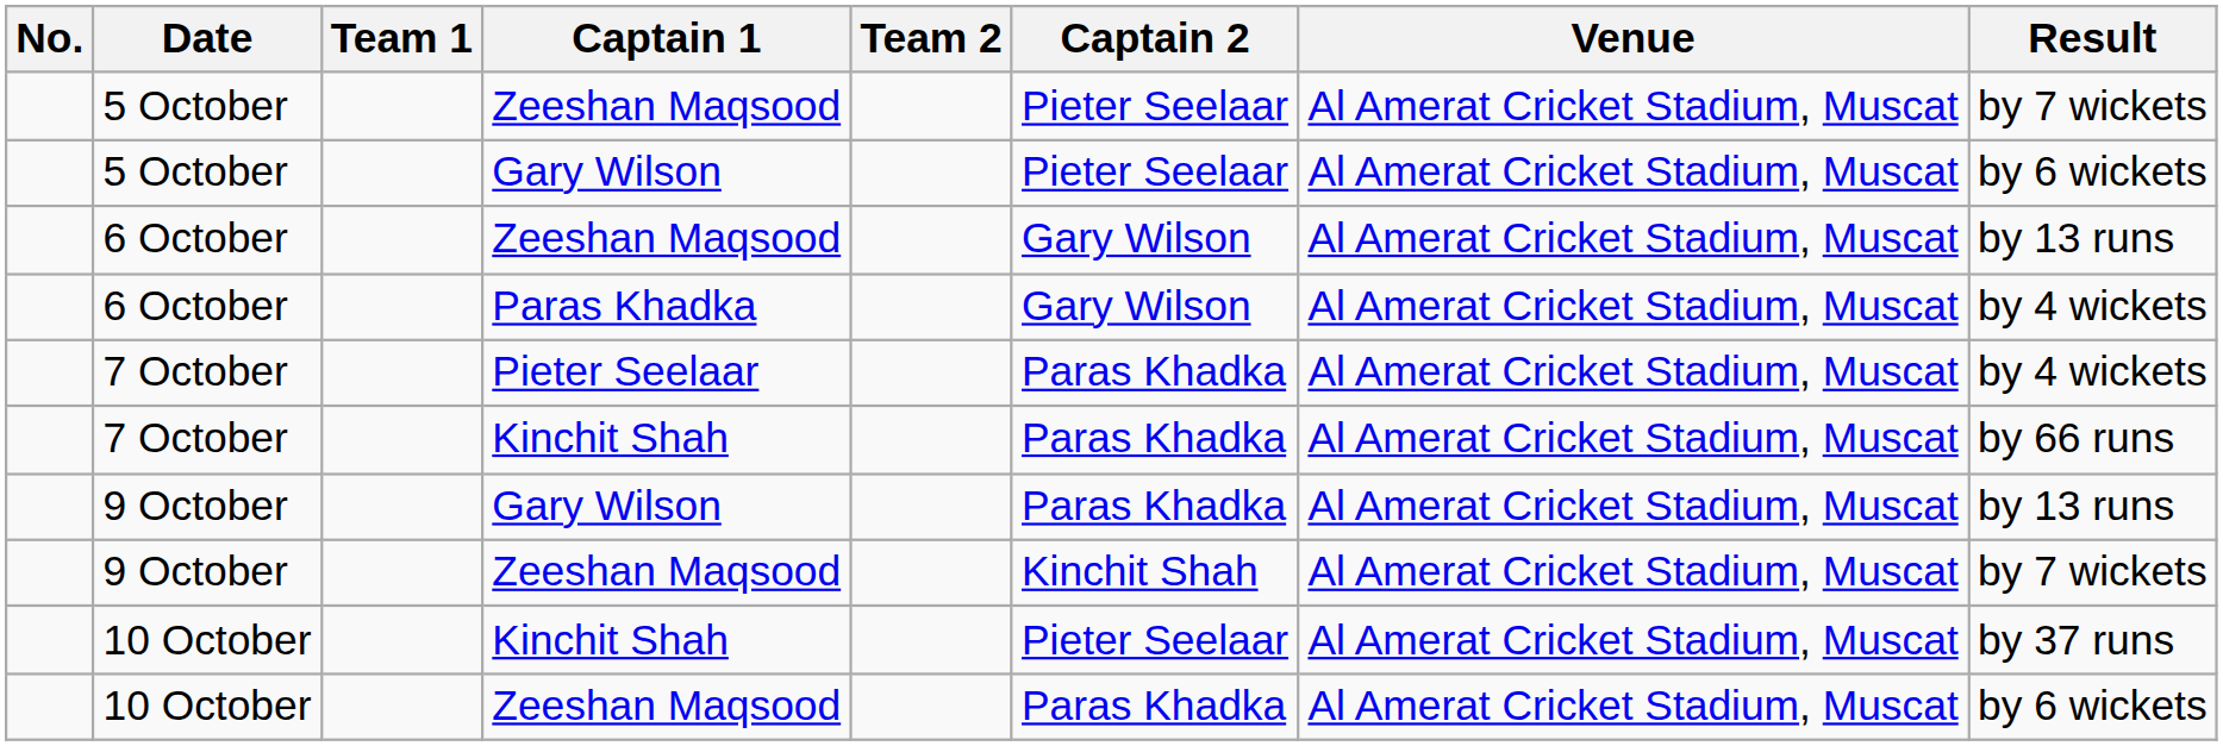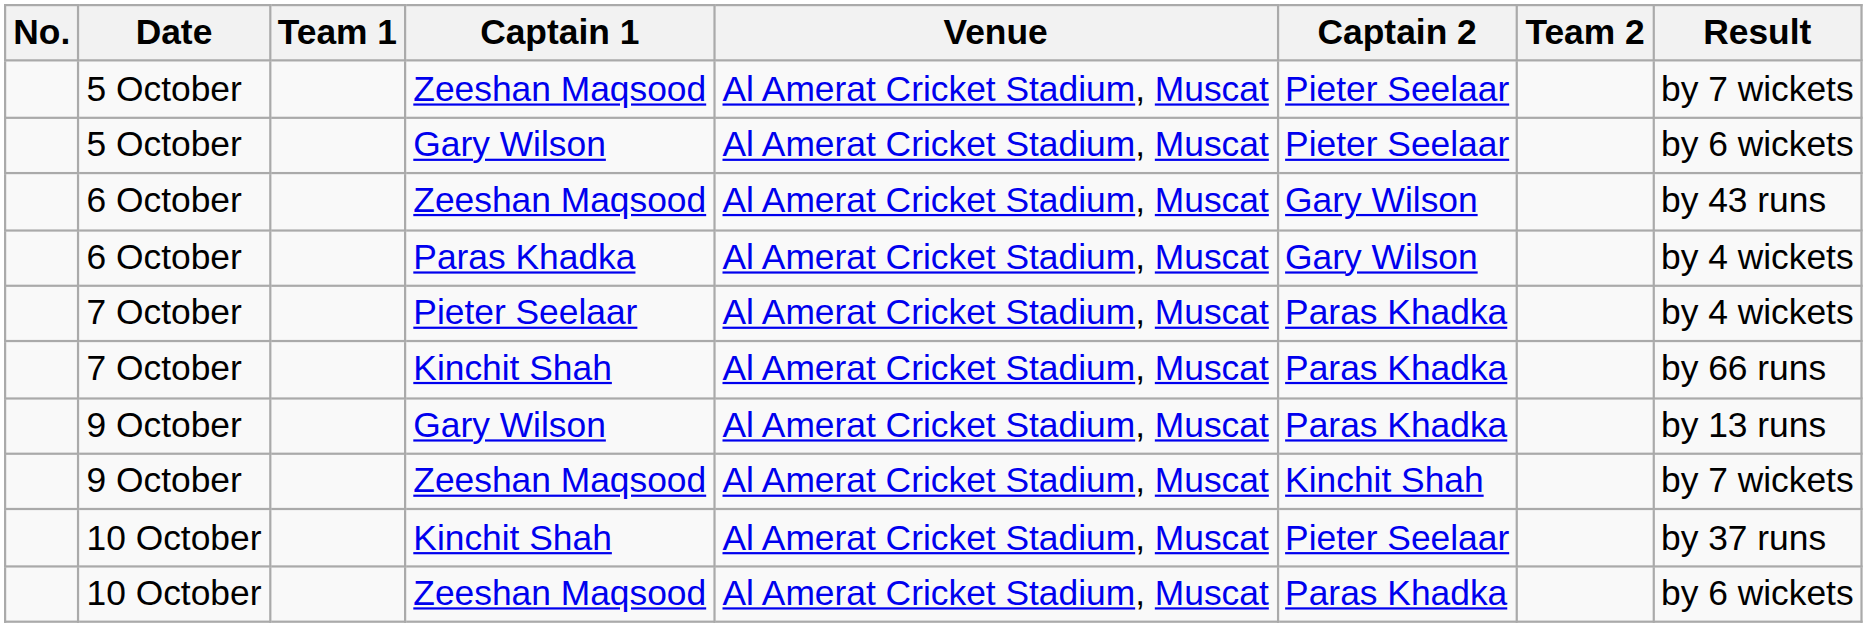columns swapped: Team 2 <-> Venue
6 October / Zeeshan Maqsood | Result: by 13 runs -> by 43 runs
